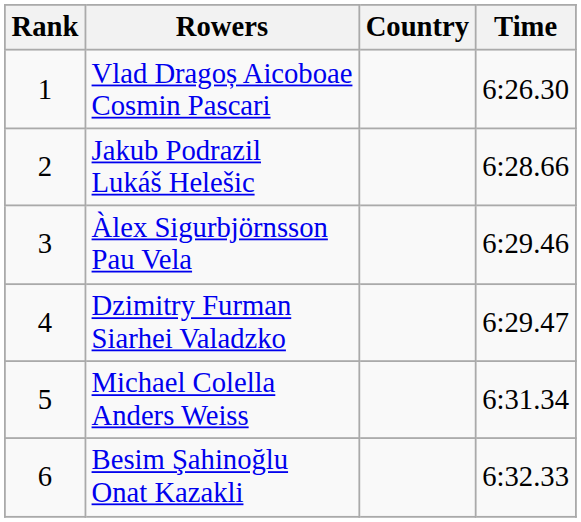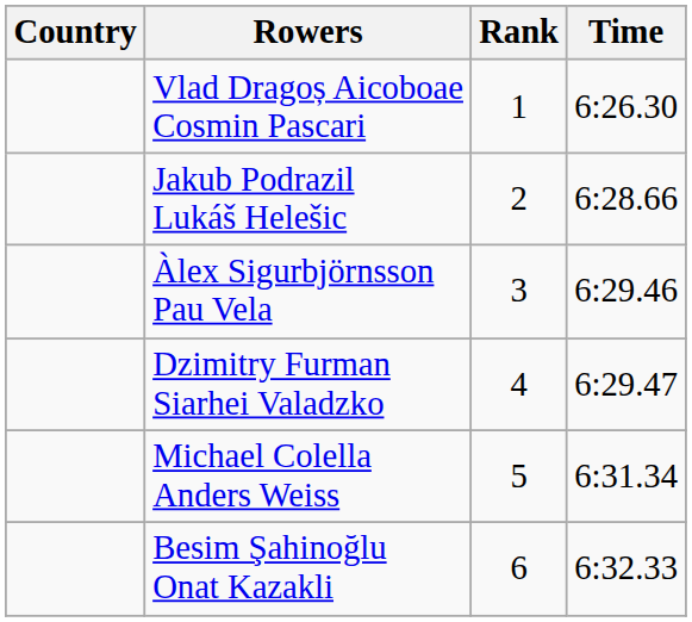columns swapped: Rank <-> Country
